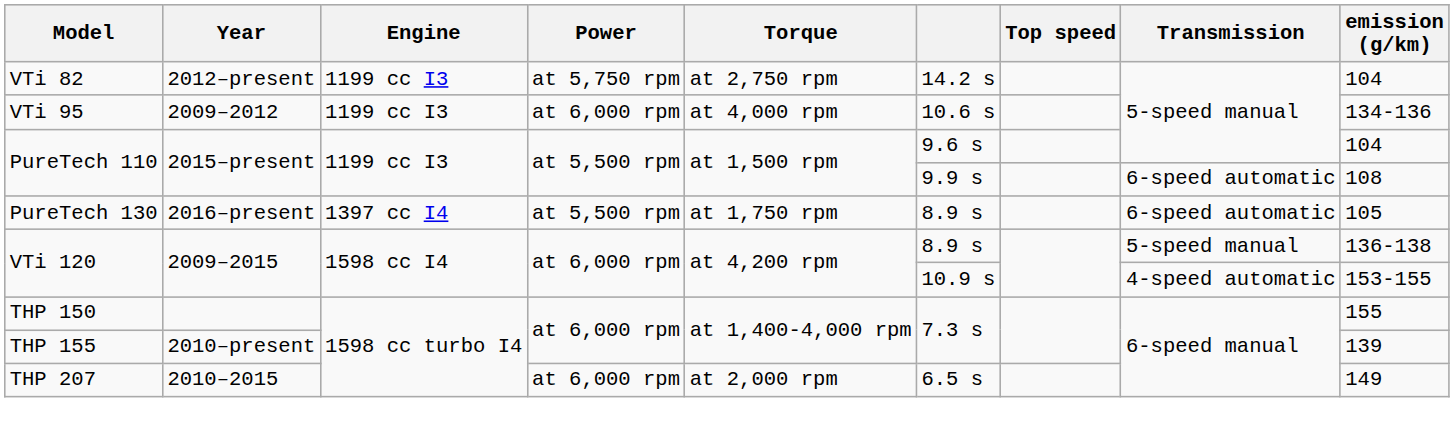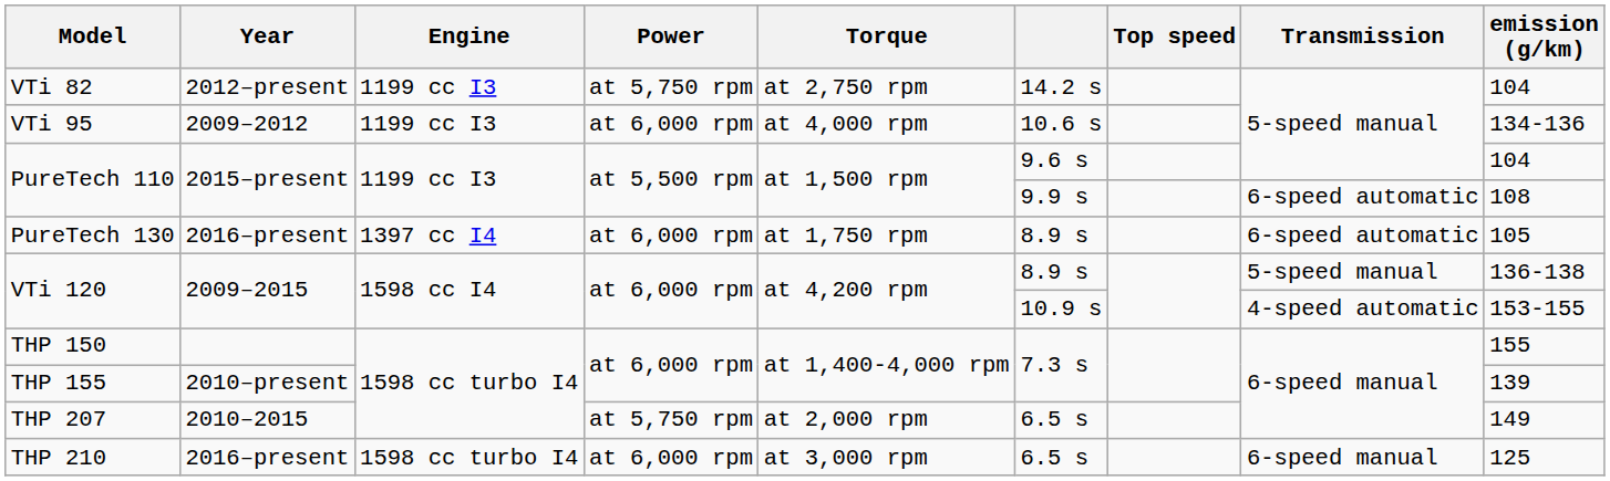PureTech 130 | Power: at 5,500 rpm -> at 6,000 rpm
THP 207 | Power: at 6,000 rpm -> at 5,750 rpm
+ row: THP 210 | 2016–present | 1598 cc turbo I4 | at 6,000 rpm | at 3,000 rpm | 6.5 s | 6-speed manual | 125
